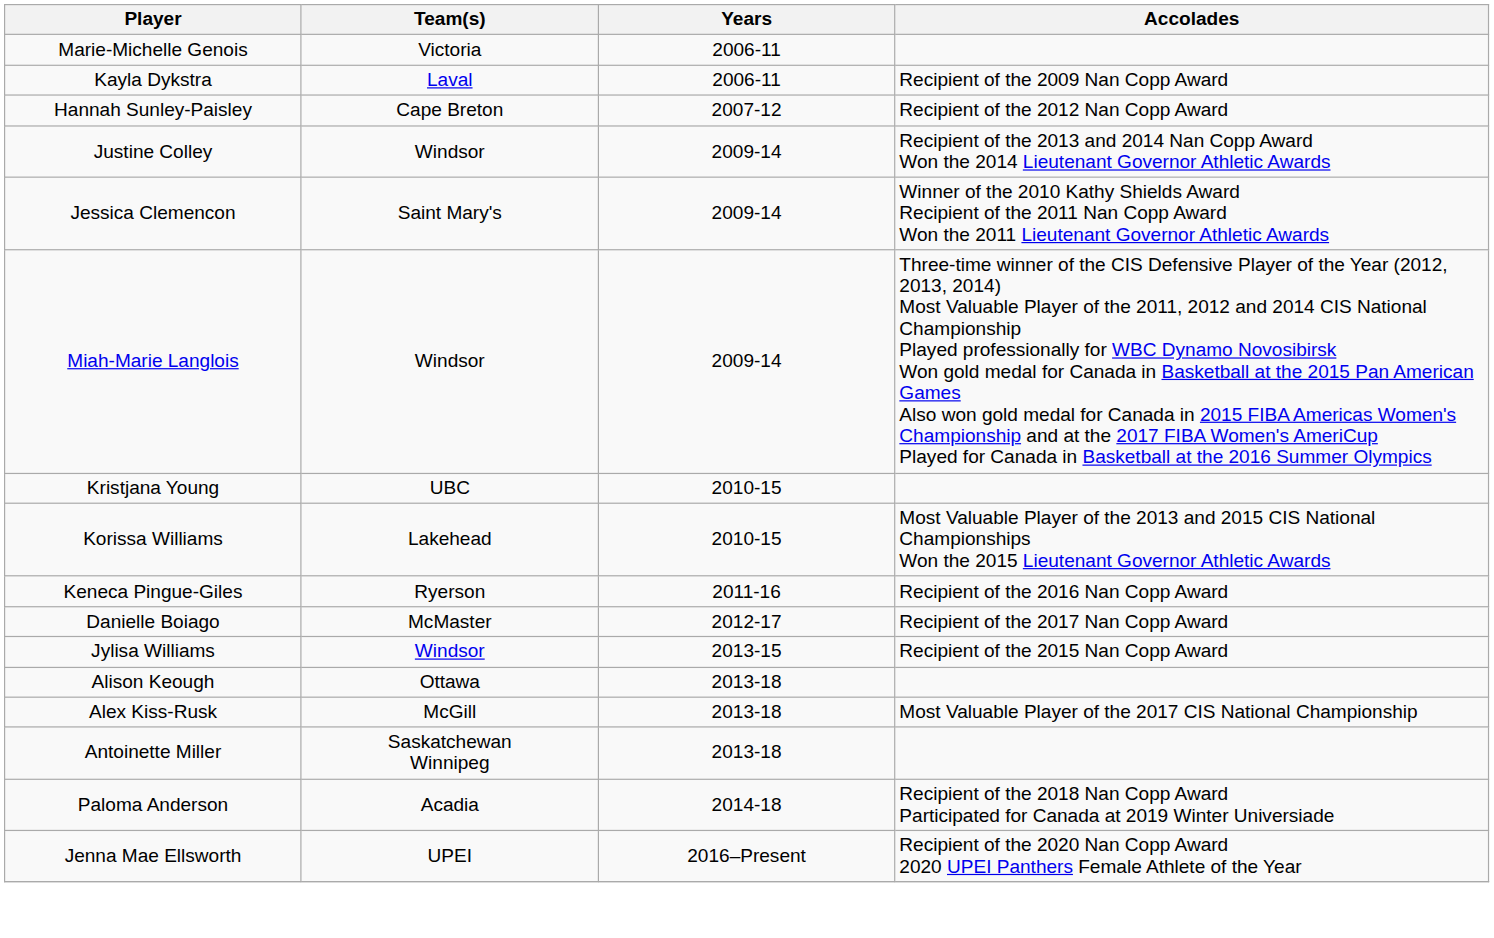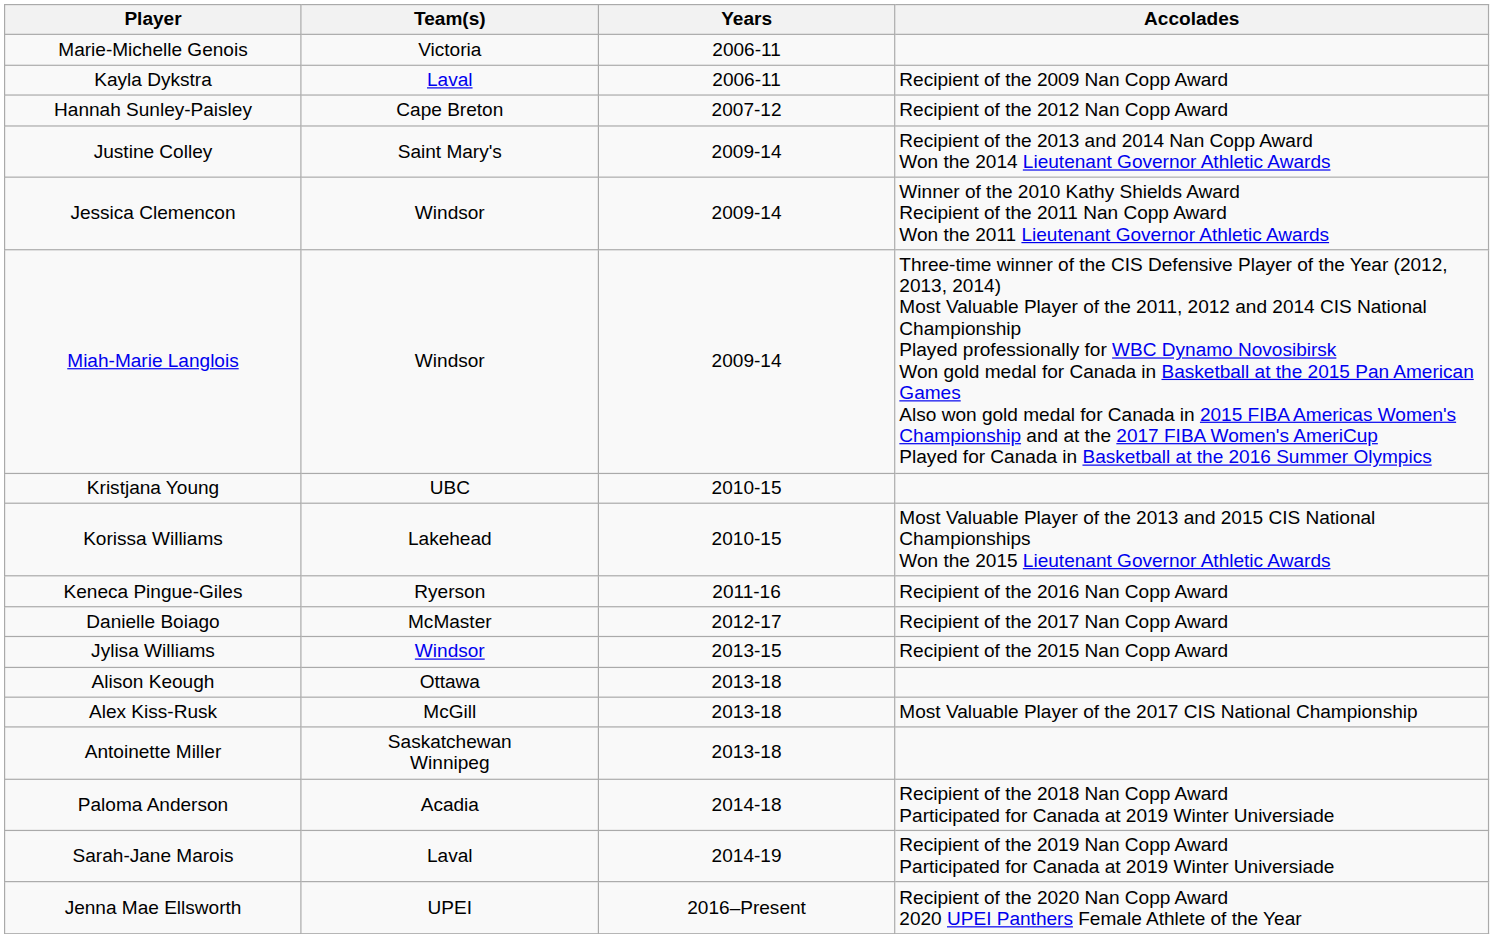Justine Colley | Team(s): Windsor -> Saint Mary's
Jessica Clemencon | Team(s): Saint Mary's -> Windsor
+ row: Sarah-Jane Marois | Laval | 2014-19 | Recipient of the 2019 Nan Copp Award Participated for Canada at 2019 Winter Universiade
